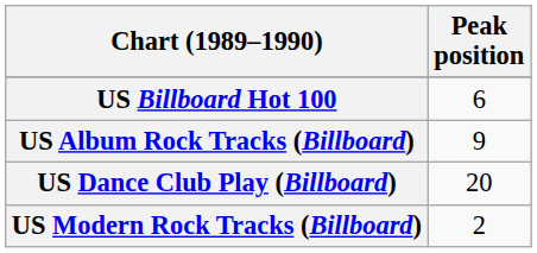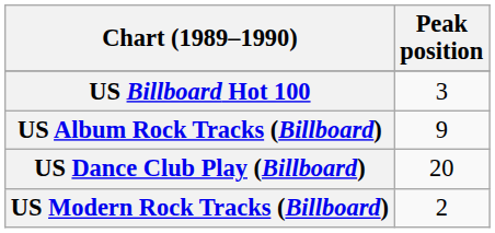US Billboard Hot 100 | Peak position: 6 -> 3
